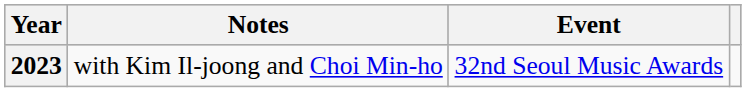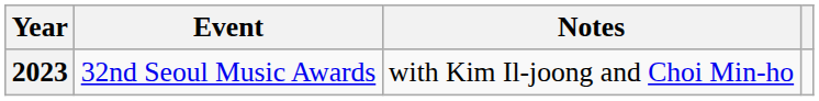columns swapped: Event <-> Notes
